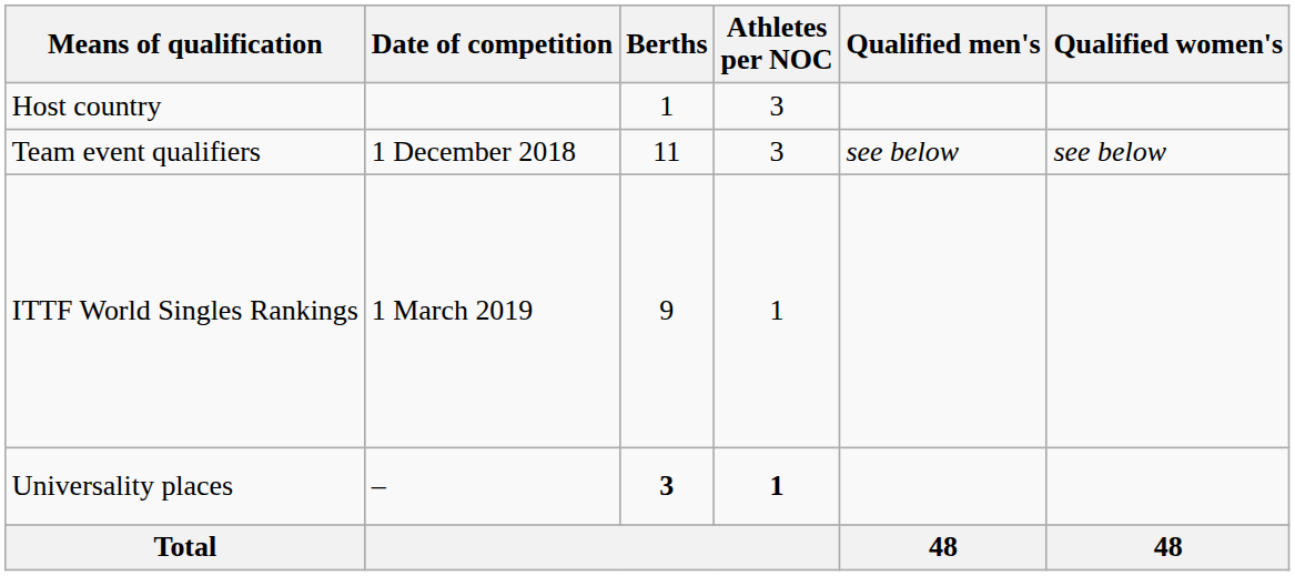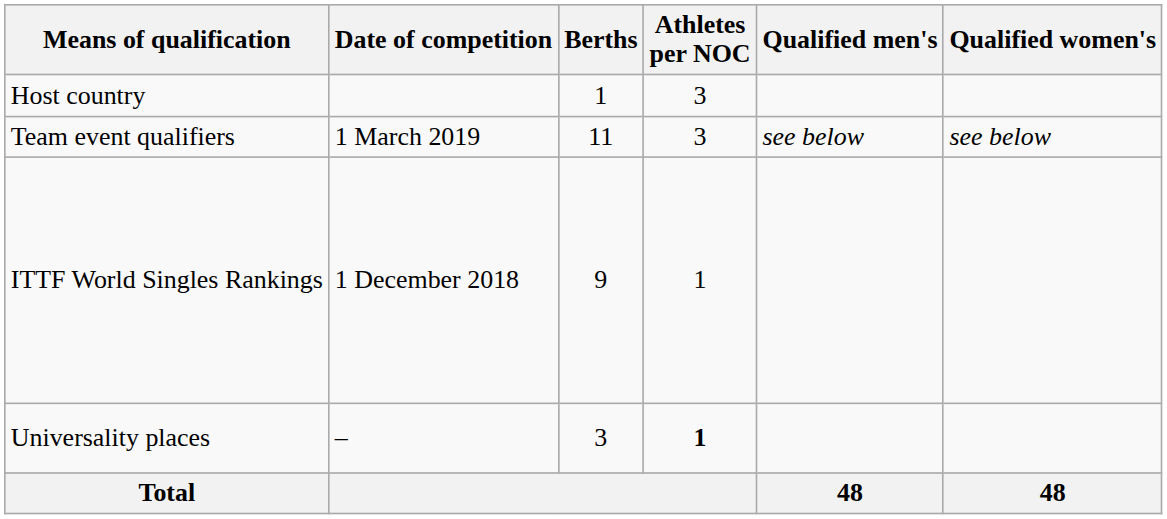Team event qualifiers | Date of competition: 1 December 2018 -> 1 March 2019
ITTF World Singles Rankings | Date of competition: 1 March 2019 -> 1 December 2018
Universality places | Berths: bold -> normal
